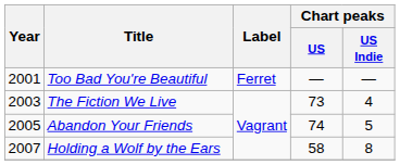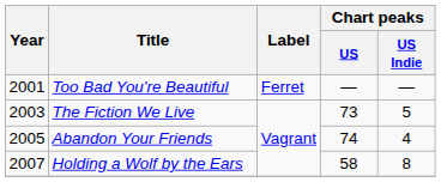The Fiction We Live | Chart peaks / US Indie: 4 -> 5
Abandon Your Friends | Chart peaks / US Indie: 5 -> 4
